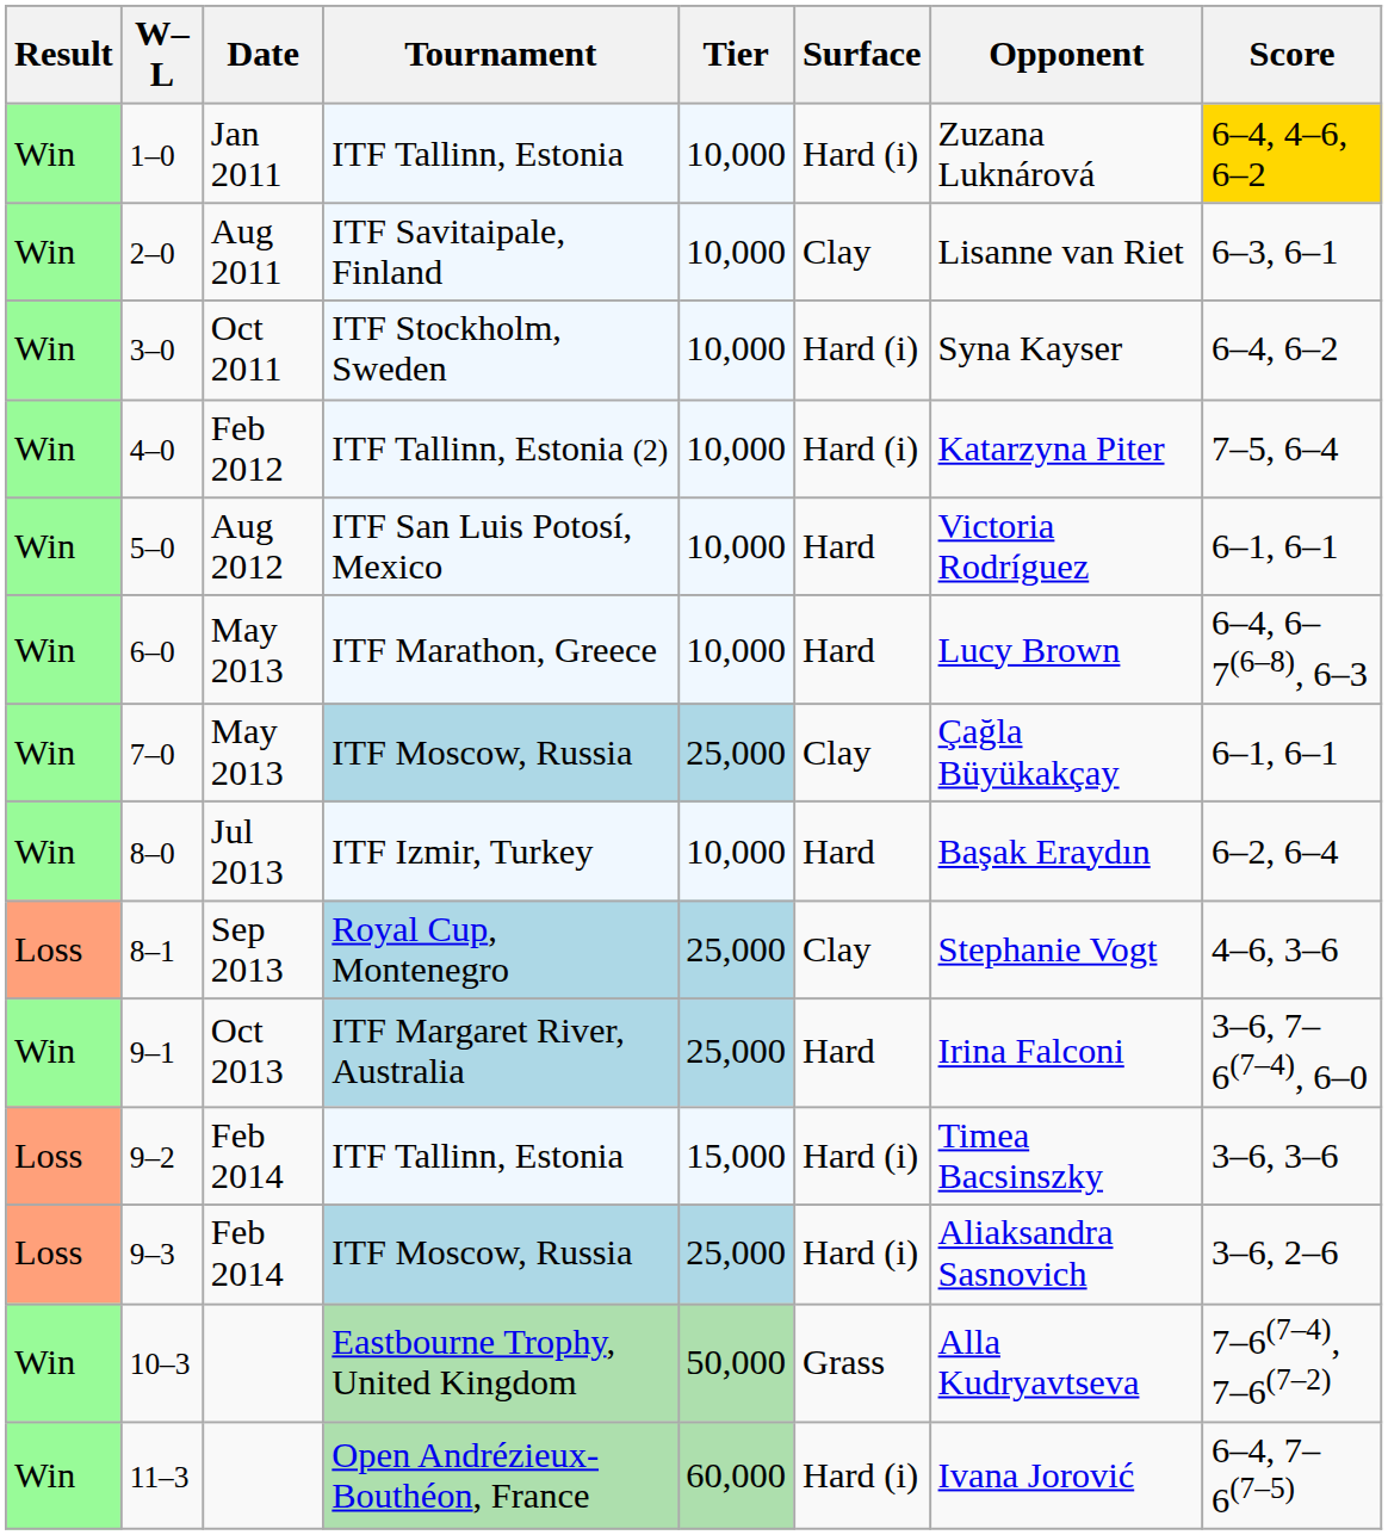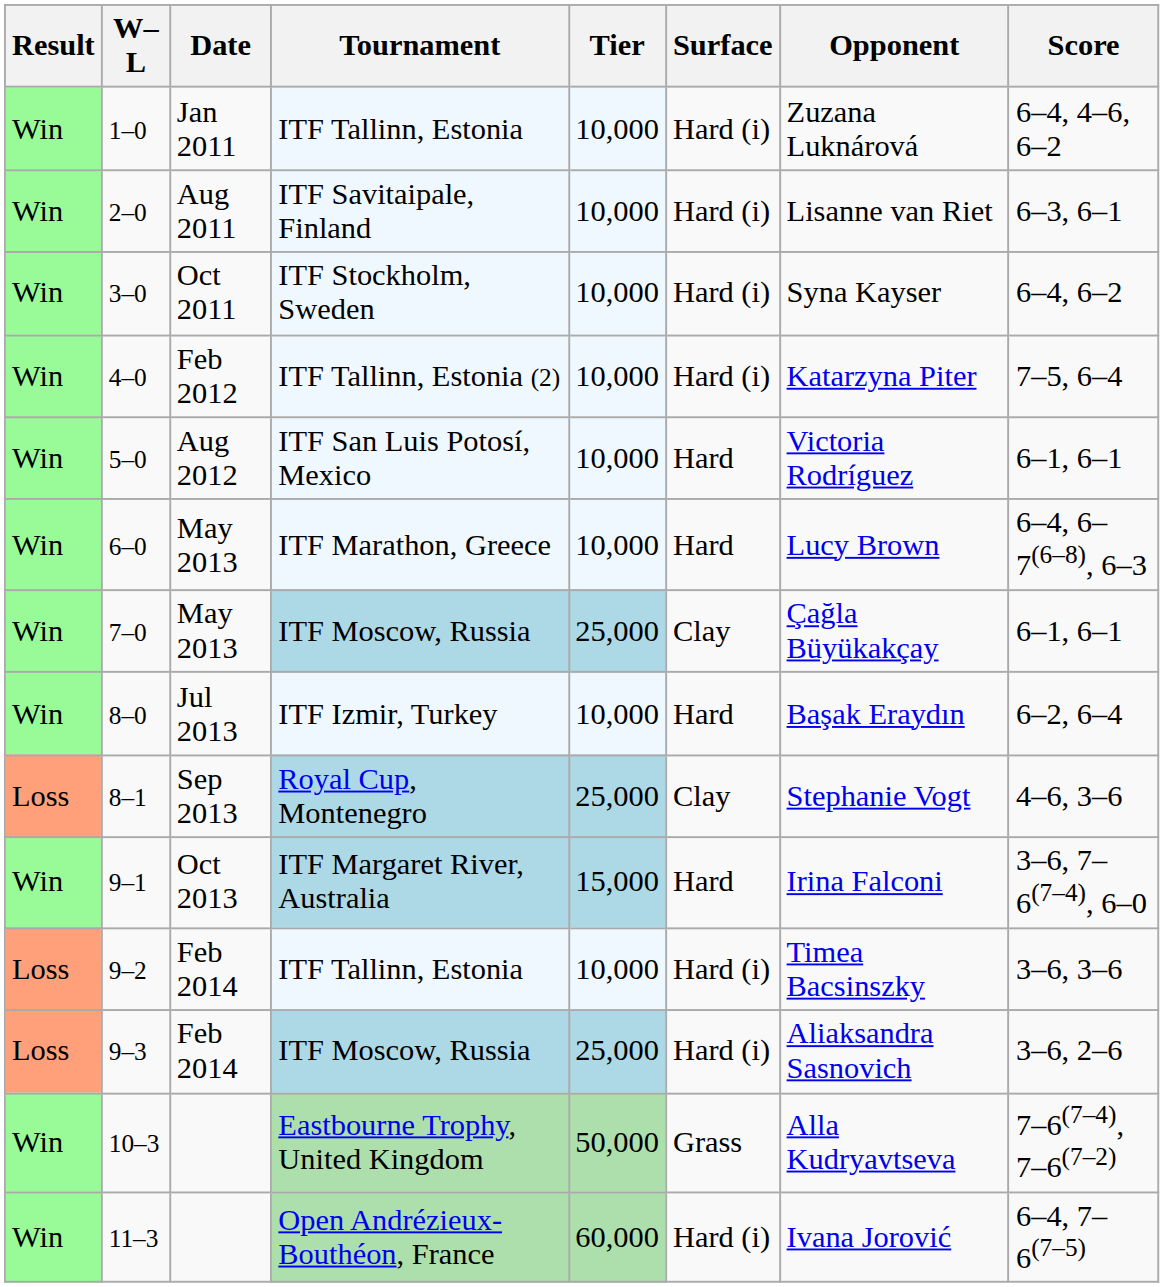1–0 | Score: gold background -> no background
2–0 | Surface: Clay -> Hard (i)
9–1 | Tier: 25,000 -> 15,000
9–2 | Tier: 15,000 -> 10,000
